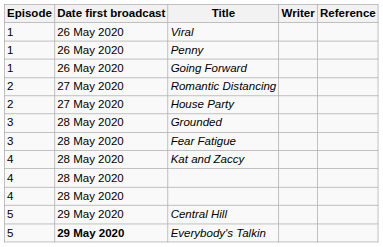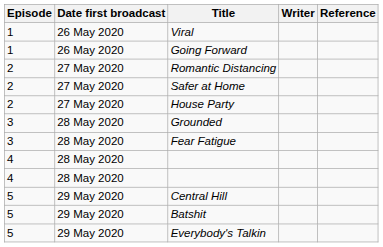- row: 1 | 26 May 2020 | Penny
+ row: 2 | 27 May 2020 | Safer at Home
- row: 4 | 28 May 2020 | Kat and Zaccy
+ row: 5 | 29 May 2020 | Batshit
Everybody's Talkin | Date first broadcast: bold -> normal
